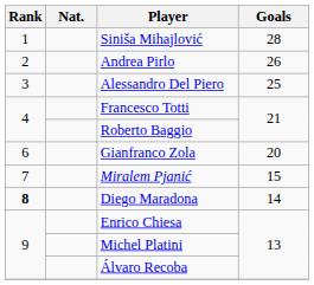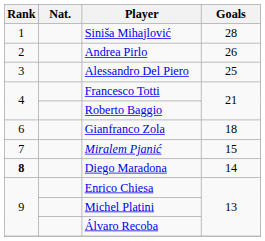Gianfranco Zola | Goals: 20 -> 18
